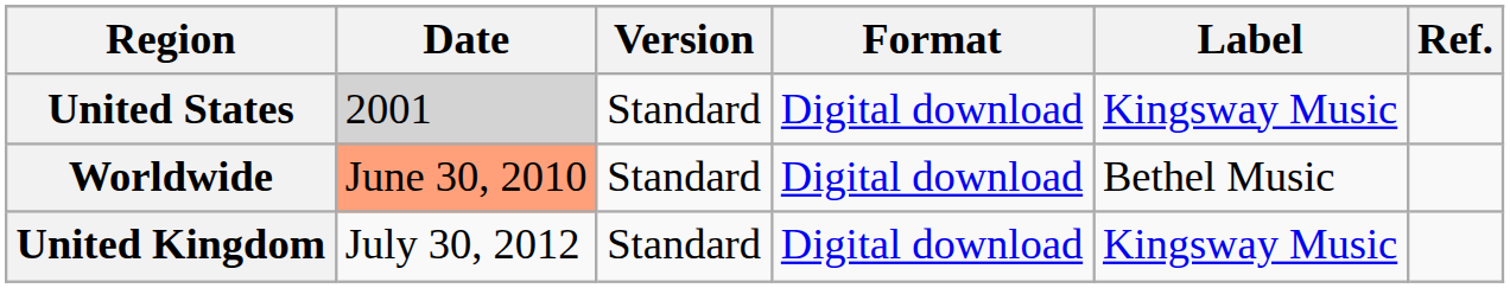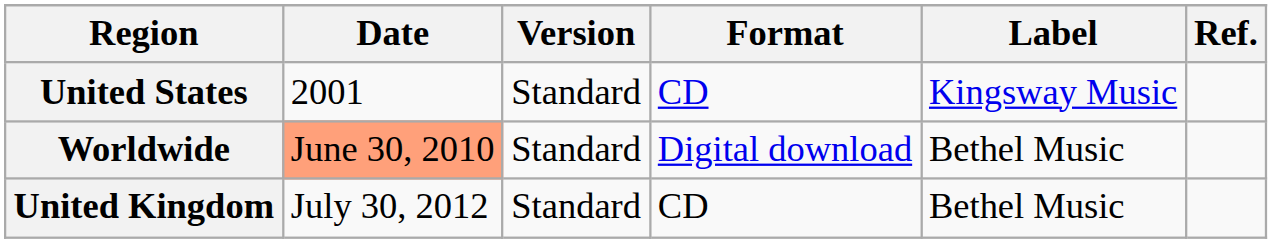United States | Date: lightgrey background -> no background
United States | Format: Digital download -> CD
United Kingdom | Format: Digital download -> CD
United Kingdom | Label: Kingsway Music -> Bethel Music
